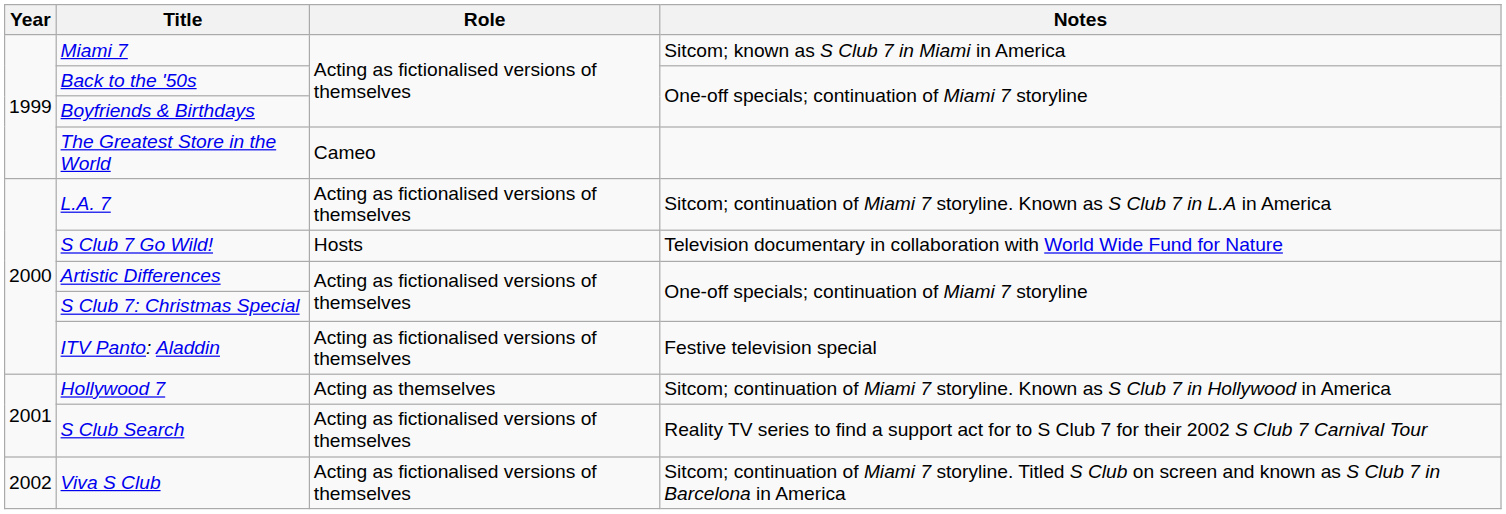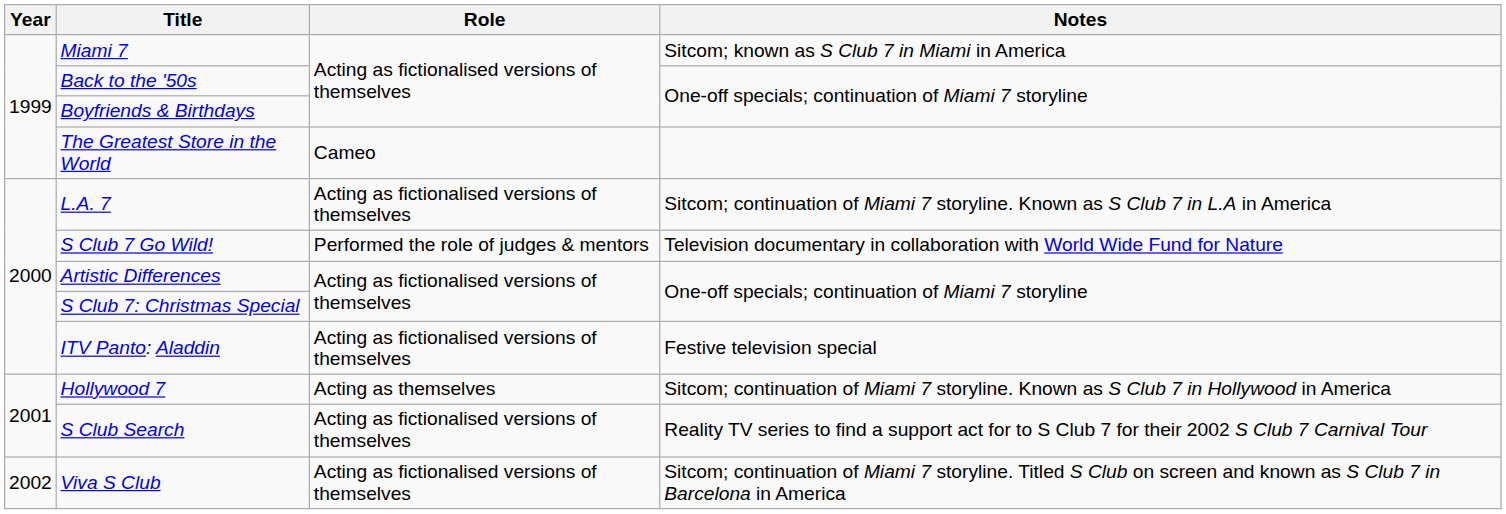S Club 7 Go Wild! | Role: Hosts -> Performed the role of judges & mentors
